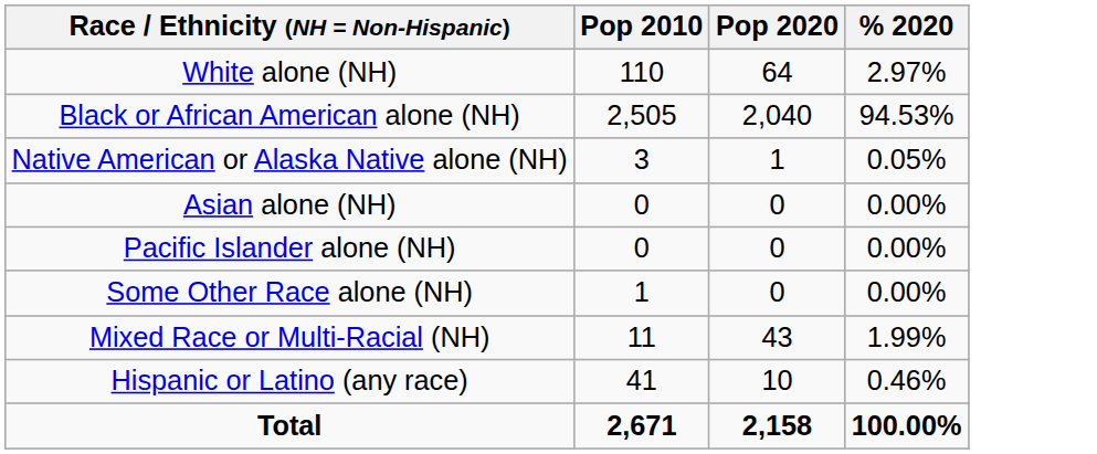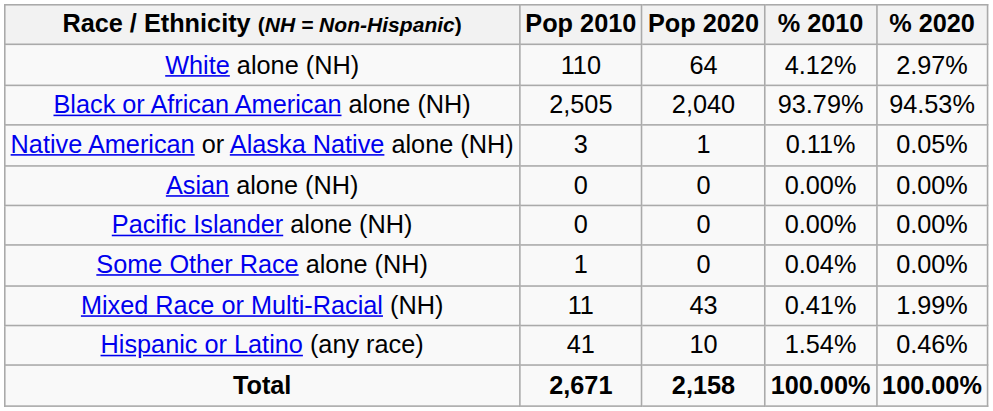+ column: % 2010 | 4.12% | 93.79% | 0.11% | 0.00% | 0.00% | 0.04% | 0.41% | 1.54% | 100.00%
